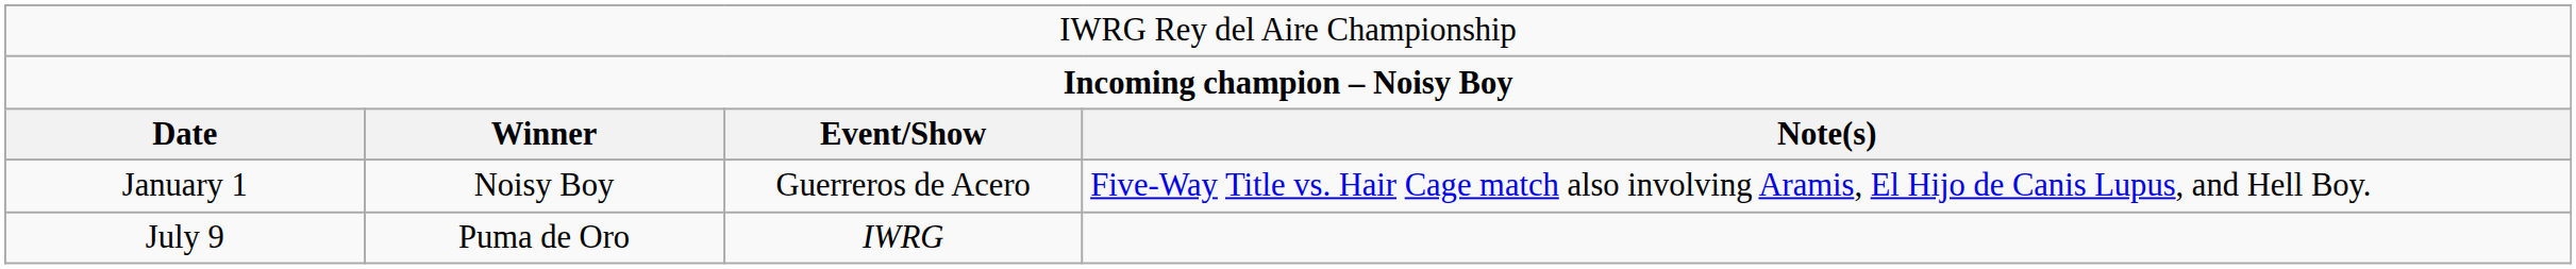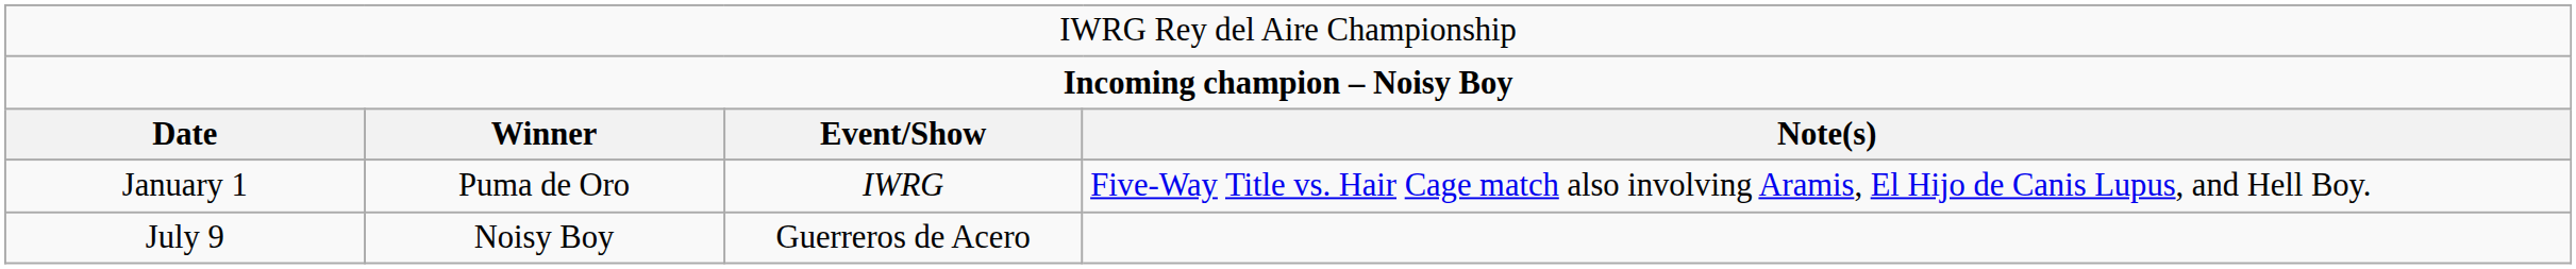January 1 | column 2: Noisy Boy -> Puma de Oro
January 1 | column 3: Guerreros de Acero -> IWRG
July 9 | column 2: Puma de Oro -> Noisy Boy
July 9 | column 3: IWRG -> Guerreros de Acero
